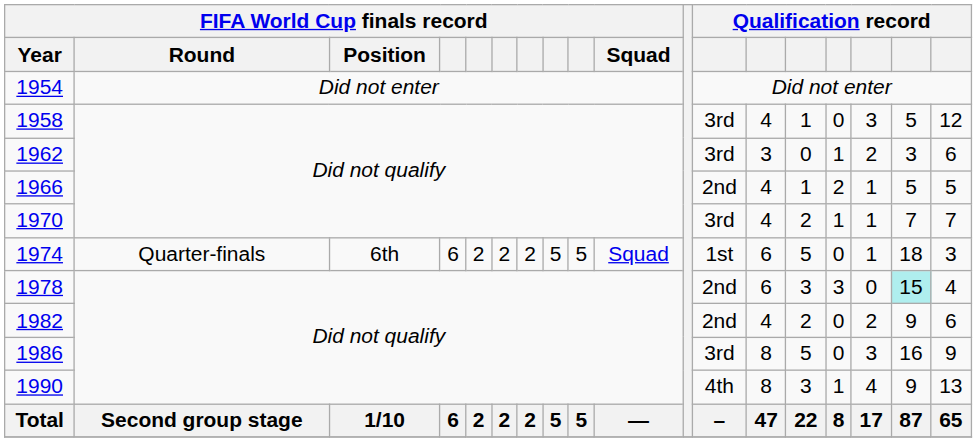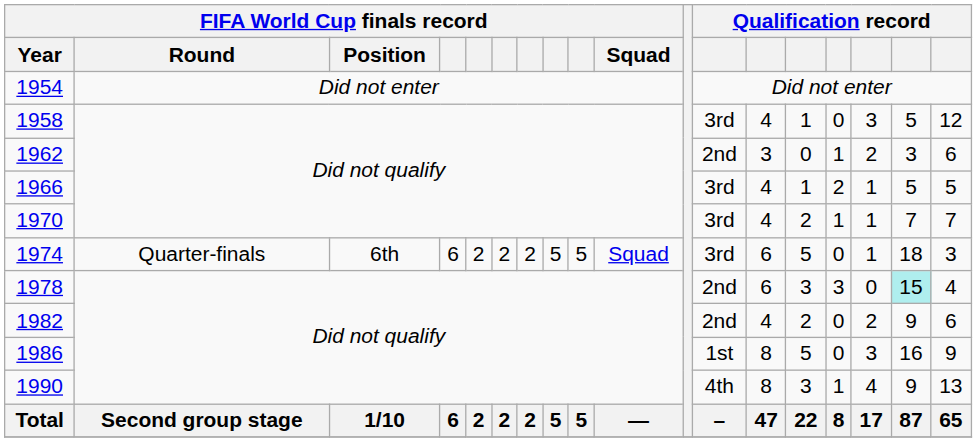1962 | column 12: 3rd -> 2nd
1966 | column 12: 2nd -> 3rd
1974 | column 12: 1st -> 3rd
1986 | column 12: 3rd -> 1st
